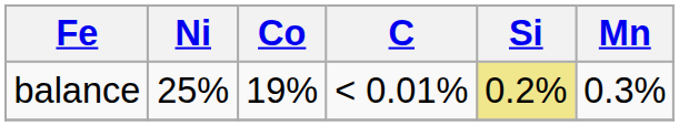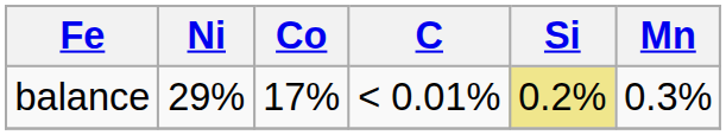balance | Ni: 25% -> 29%
balance | Co: 19% -> 17%
